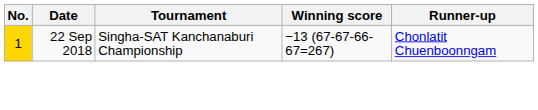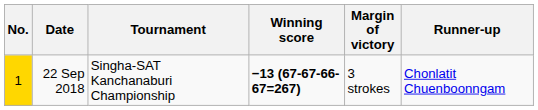+ column: Margin of victory | 3 strokes
22 Sep 2018 | Winning score: normal -> bold
